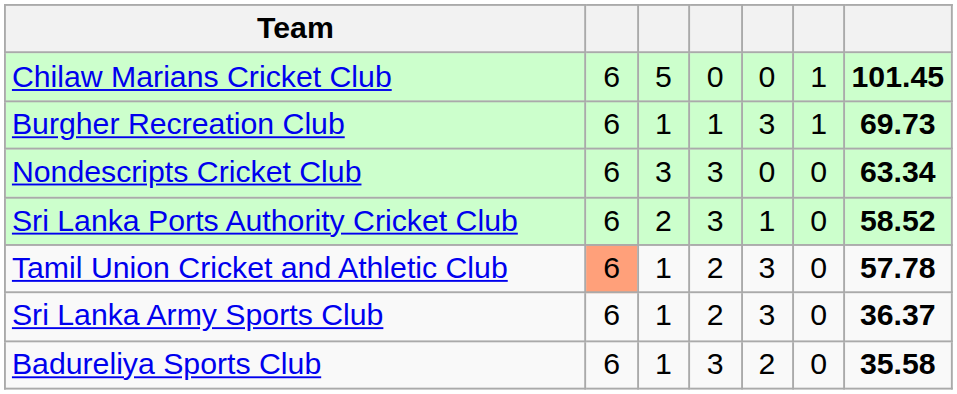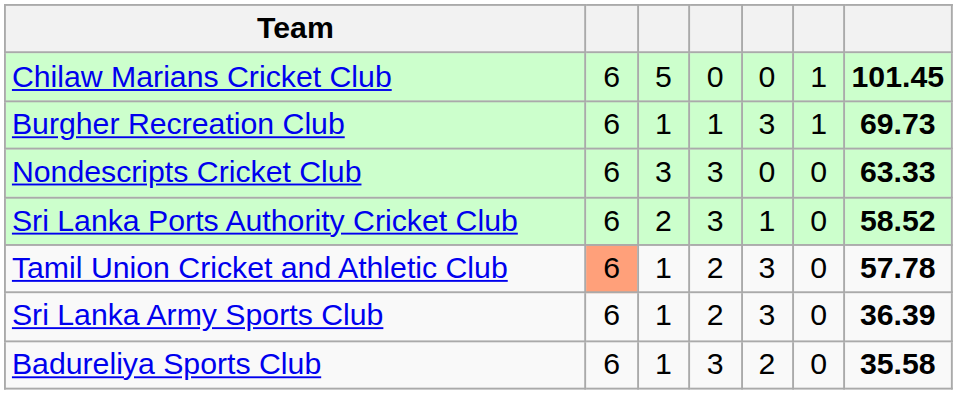Nondescripts Cricket Club | column 7: 63.34 -> 63.33
Sri Lanka Army Sports Club | column 7: 36.37 -> 36.39
